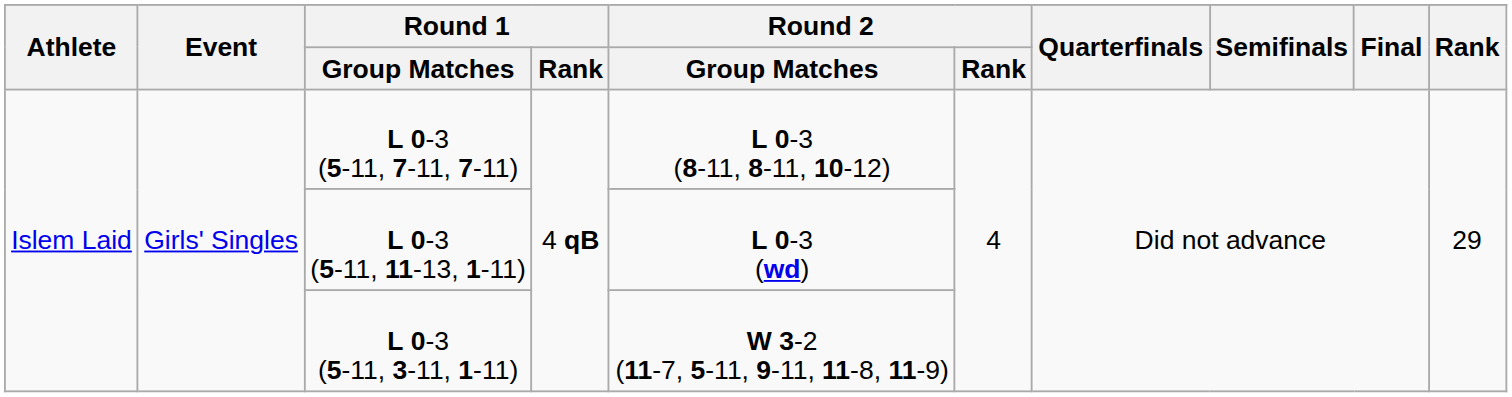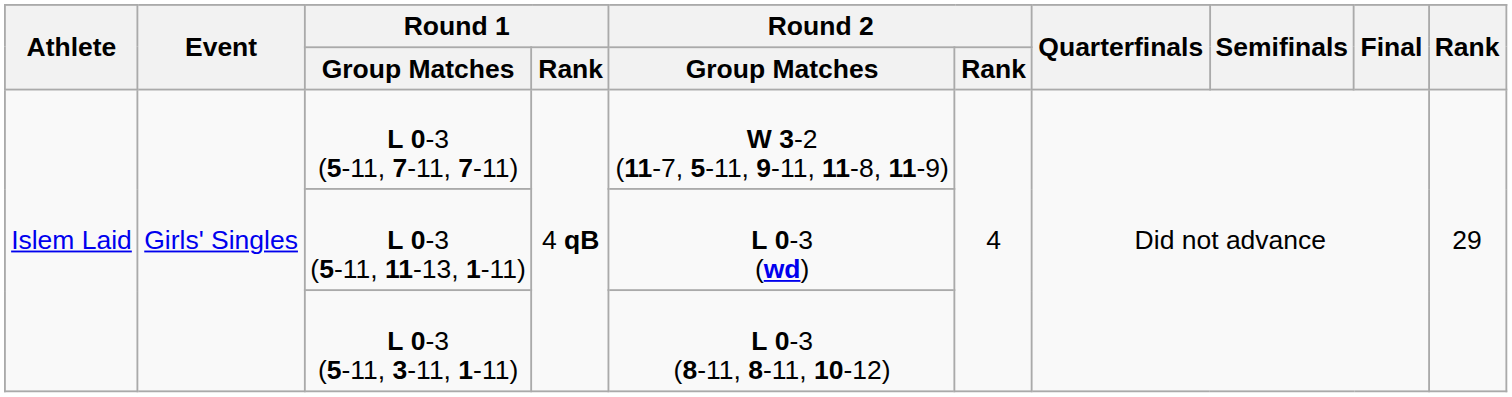L 0-3 (5-11, 7-11, 7-11) | Round 2 / Group Matches: L 0-3 (8-11, 8-11, 10-12) -> W 3-2 (11-7, 5-11, 9-11, 11-8, 11-9)
L 0-3 (5-11, 3-11, 1-11) | Round 2 / Group Matches: W 3-2 (11-7, 5-11, 9-11, 11-8, 11-9) -> L 0-3 (8-11, 8-11, 10-12)
